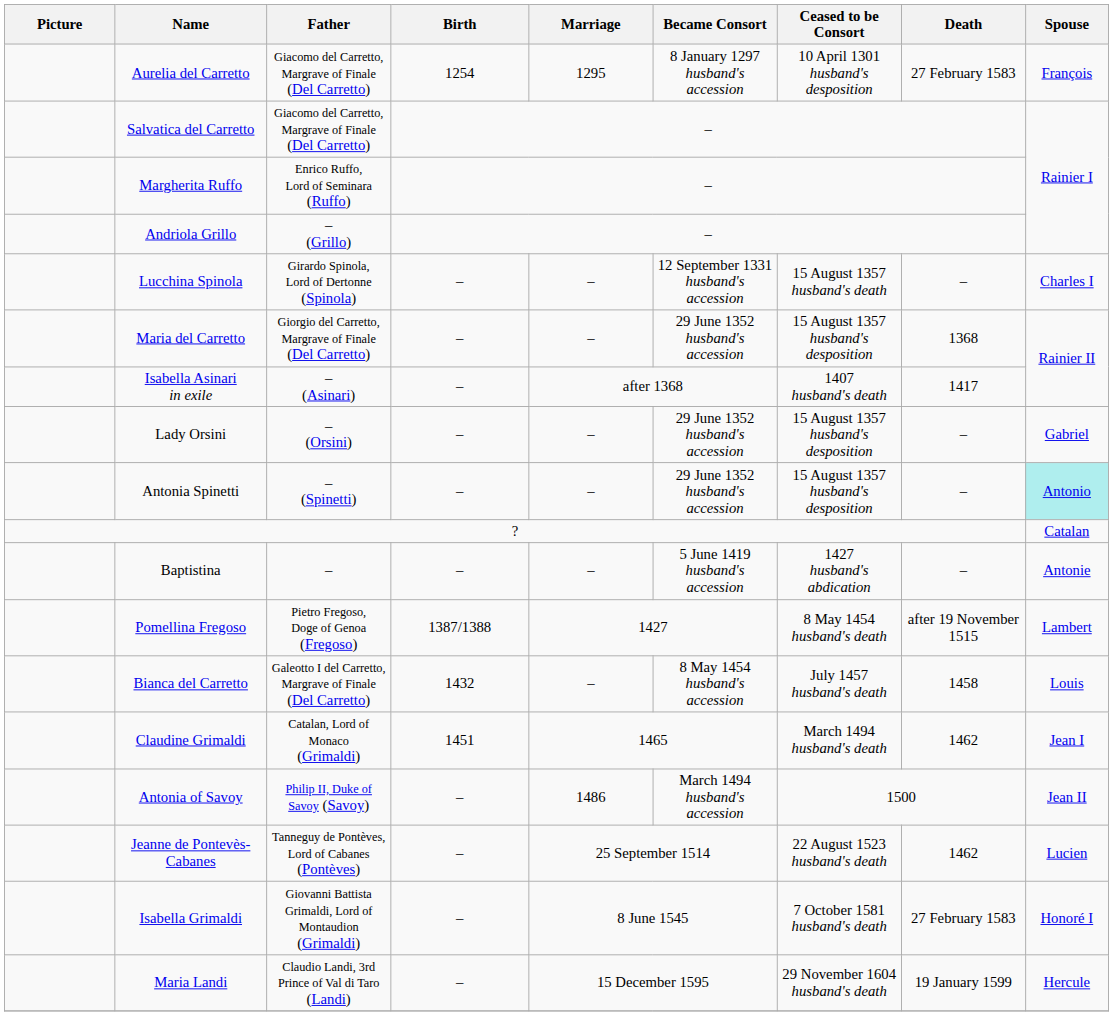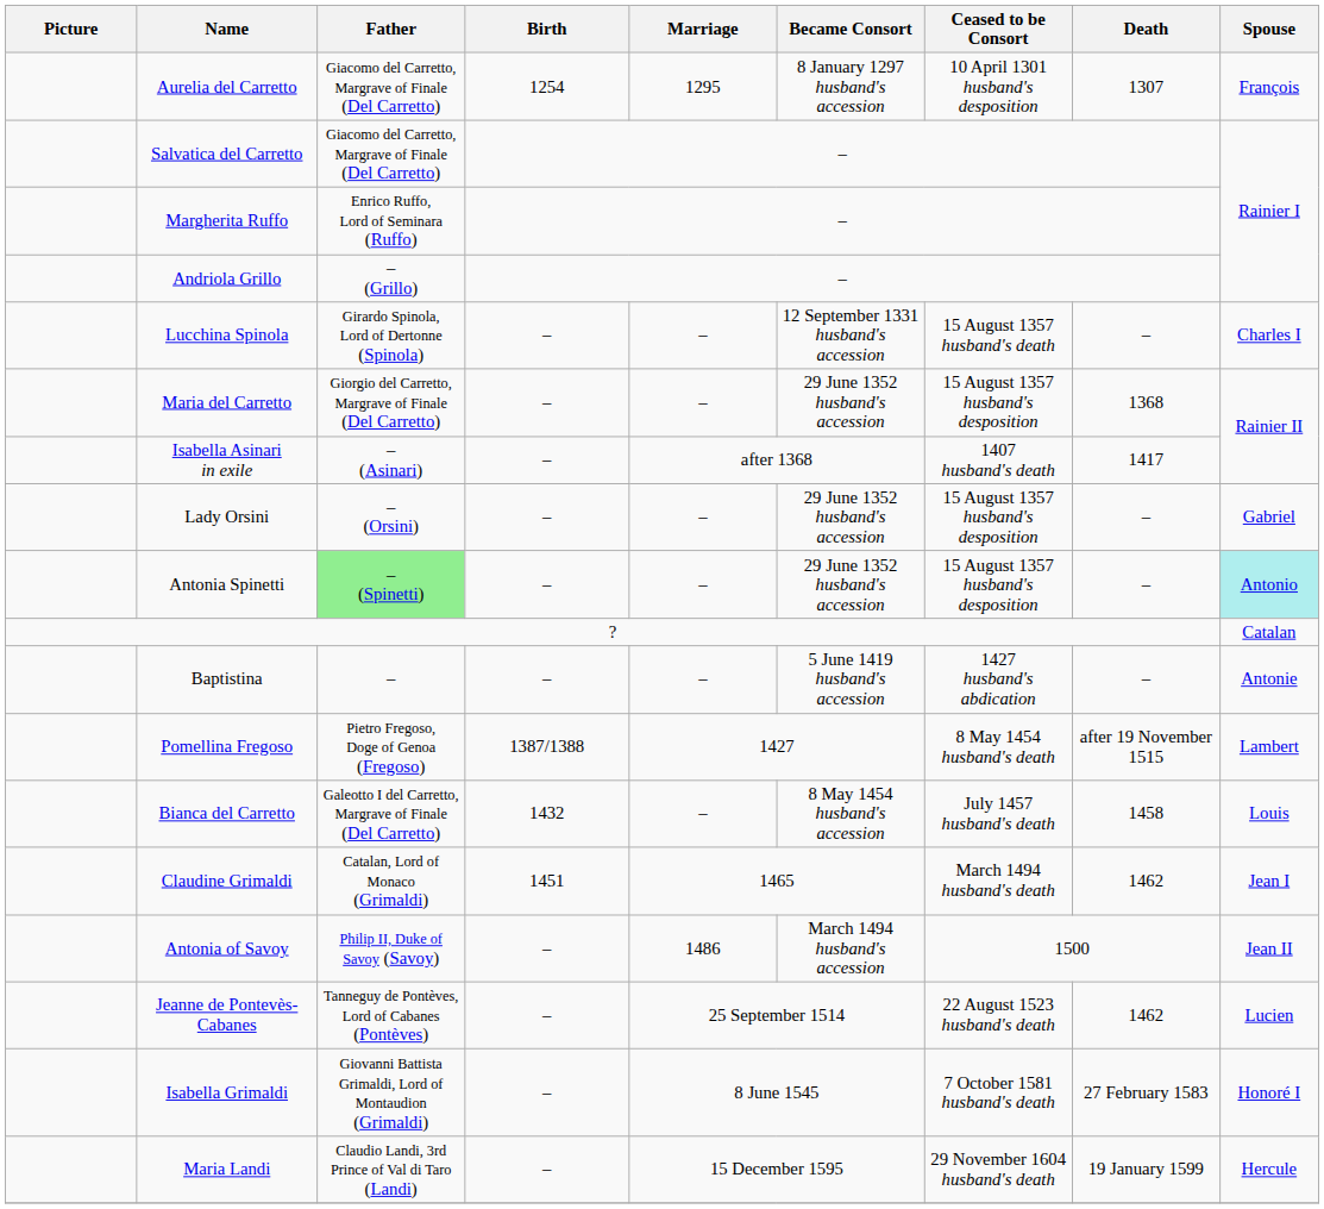Aurelia del Carretto | Death: 27 February 1583 -> 1307
Antonia Spinetti | Father: no background -> lightgreen background
